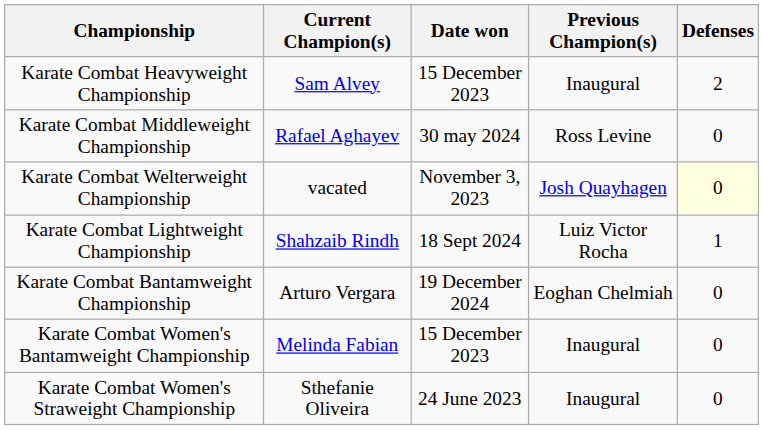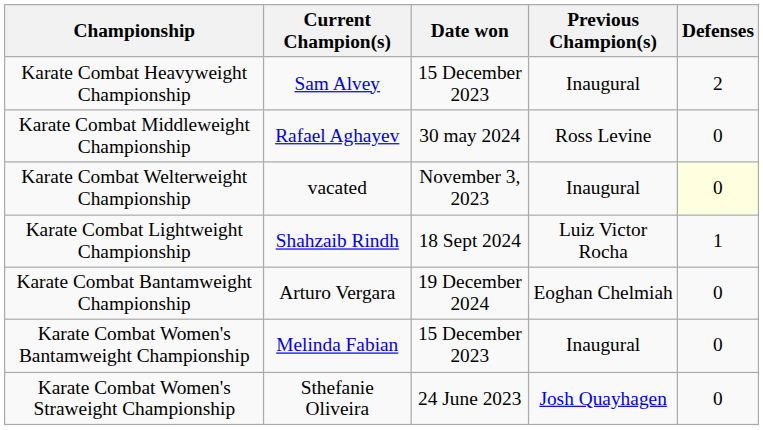Karate Combat Welterweight Championship | Previous Champion(s): Josh Quayhagen -> Inaugural
Karate Combat Women's Straweight Championship | Previous Champion(s): Inaugural -> Josh Quayhagen
